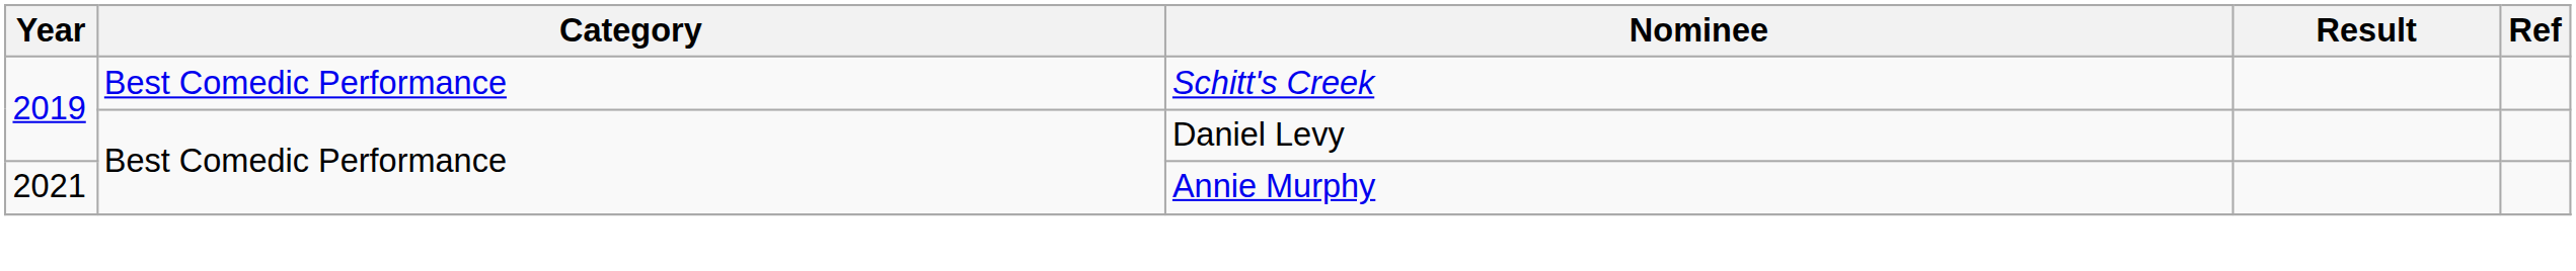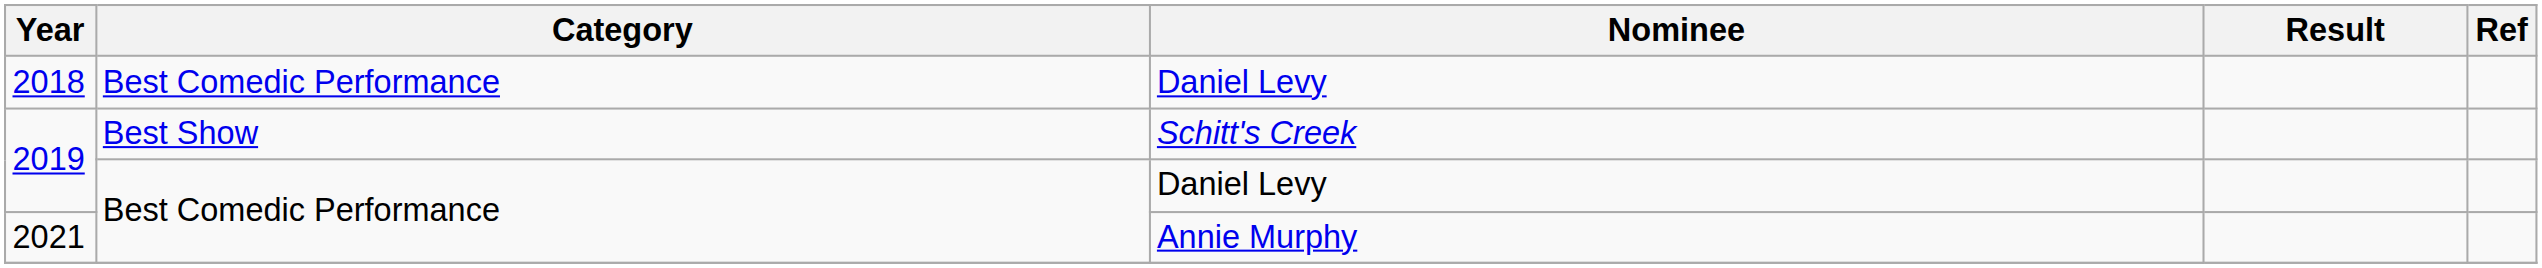+ row: 2018 | Best Comedic Performance | Daniel Levy
2019 / Schitt's Creek | Category: Best Comedic Performance -> Best Show
